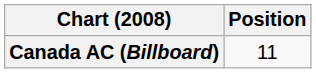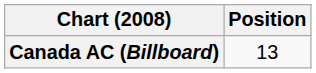Canada AC (Billboard) | Position: 11 -> 13
